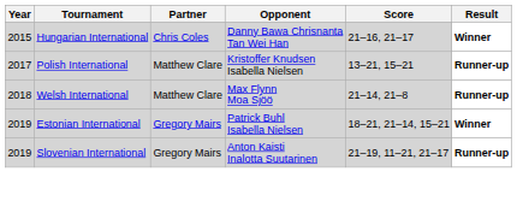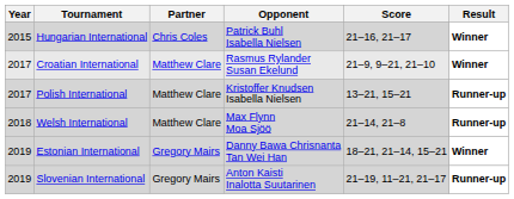Hungarian International | Opponent: Danny Bawa Chrisnanta Tan Wei Han -> Patrick Buhl Isabella Nielsen
+ row: 2017 | Croatian International | Matthew Clare | Rasmus Rylander Susan Ekelund | 21–9, 9–21, 21–10 | Winner
Estonian International | Opponent: Patrick Buhl Isabella Nielsen -> Danny Bawa Chrisnanta Tan Wei Han
